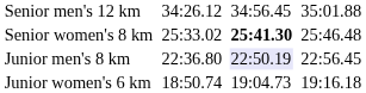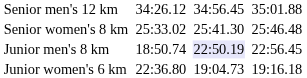Senior women's 8 km | column 5: bold -> normal
Junior men's 8 km | column 3: 22:36.80 -> 18:50.74
Junior women's 6 km | column 3: 18:50.74 -> 22:36.80
